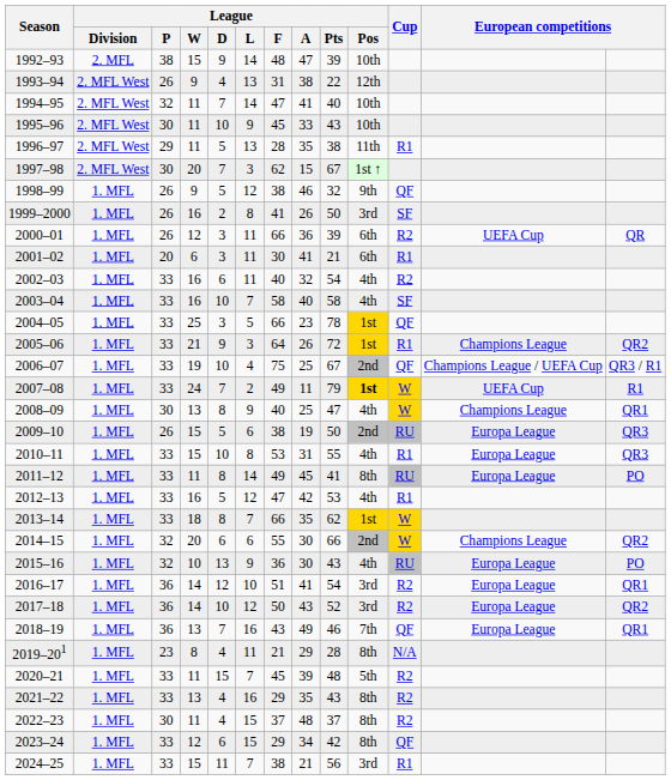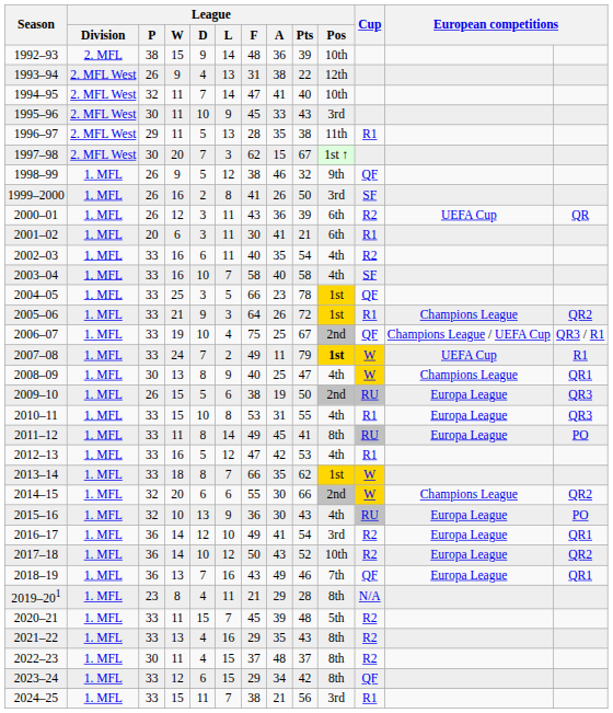1992–93 | League / A: 47 -> 36
1995–96 | League / Pos: 10th -> 3rd
2000–01 | League / F: 66 -> 43
2002–03 | League / A: 32 -> 35
2016–17 | League / F: 51 -> 49
2017–18 | League / Pos: 3rd -> 10th
